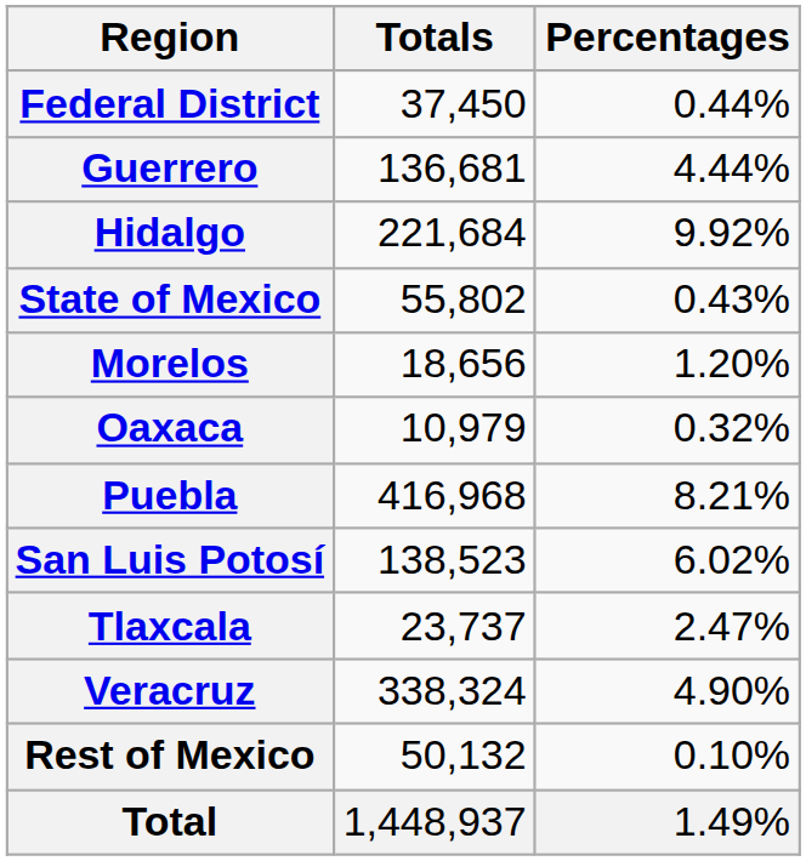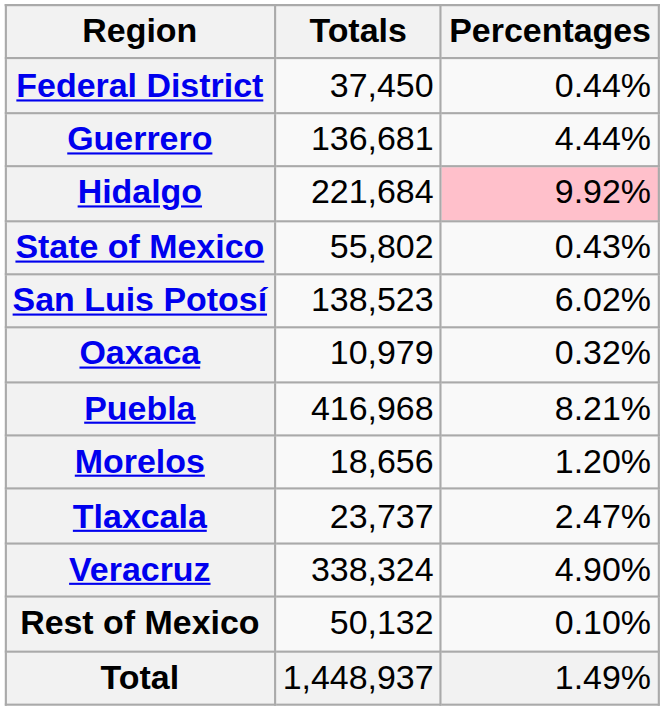Hidalgo | Percentages: no background -> pink background
rows swapped: Morelos <-> San Luis Potosí
